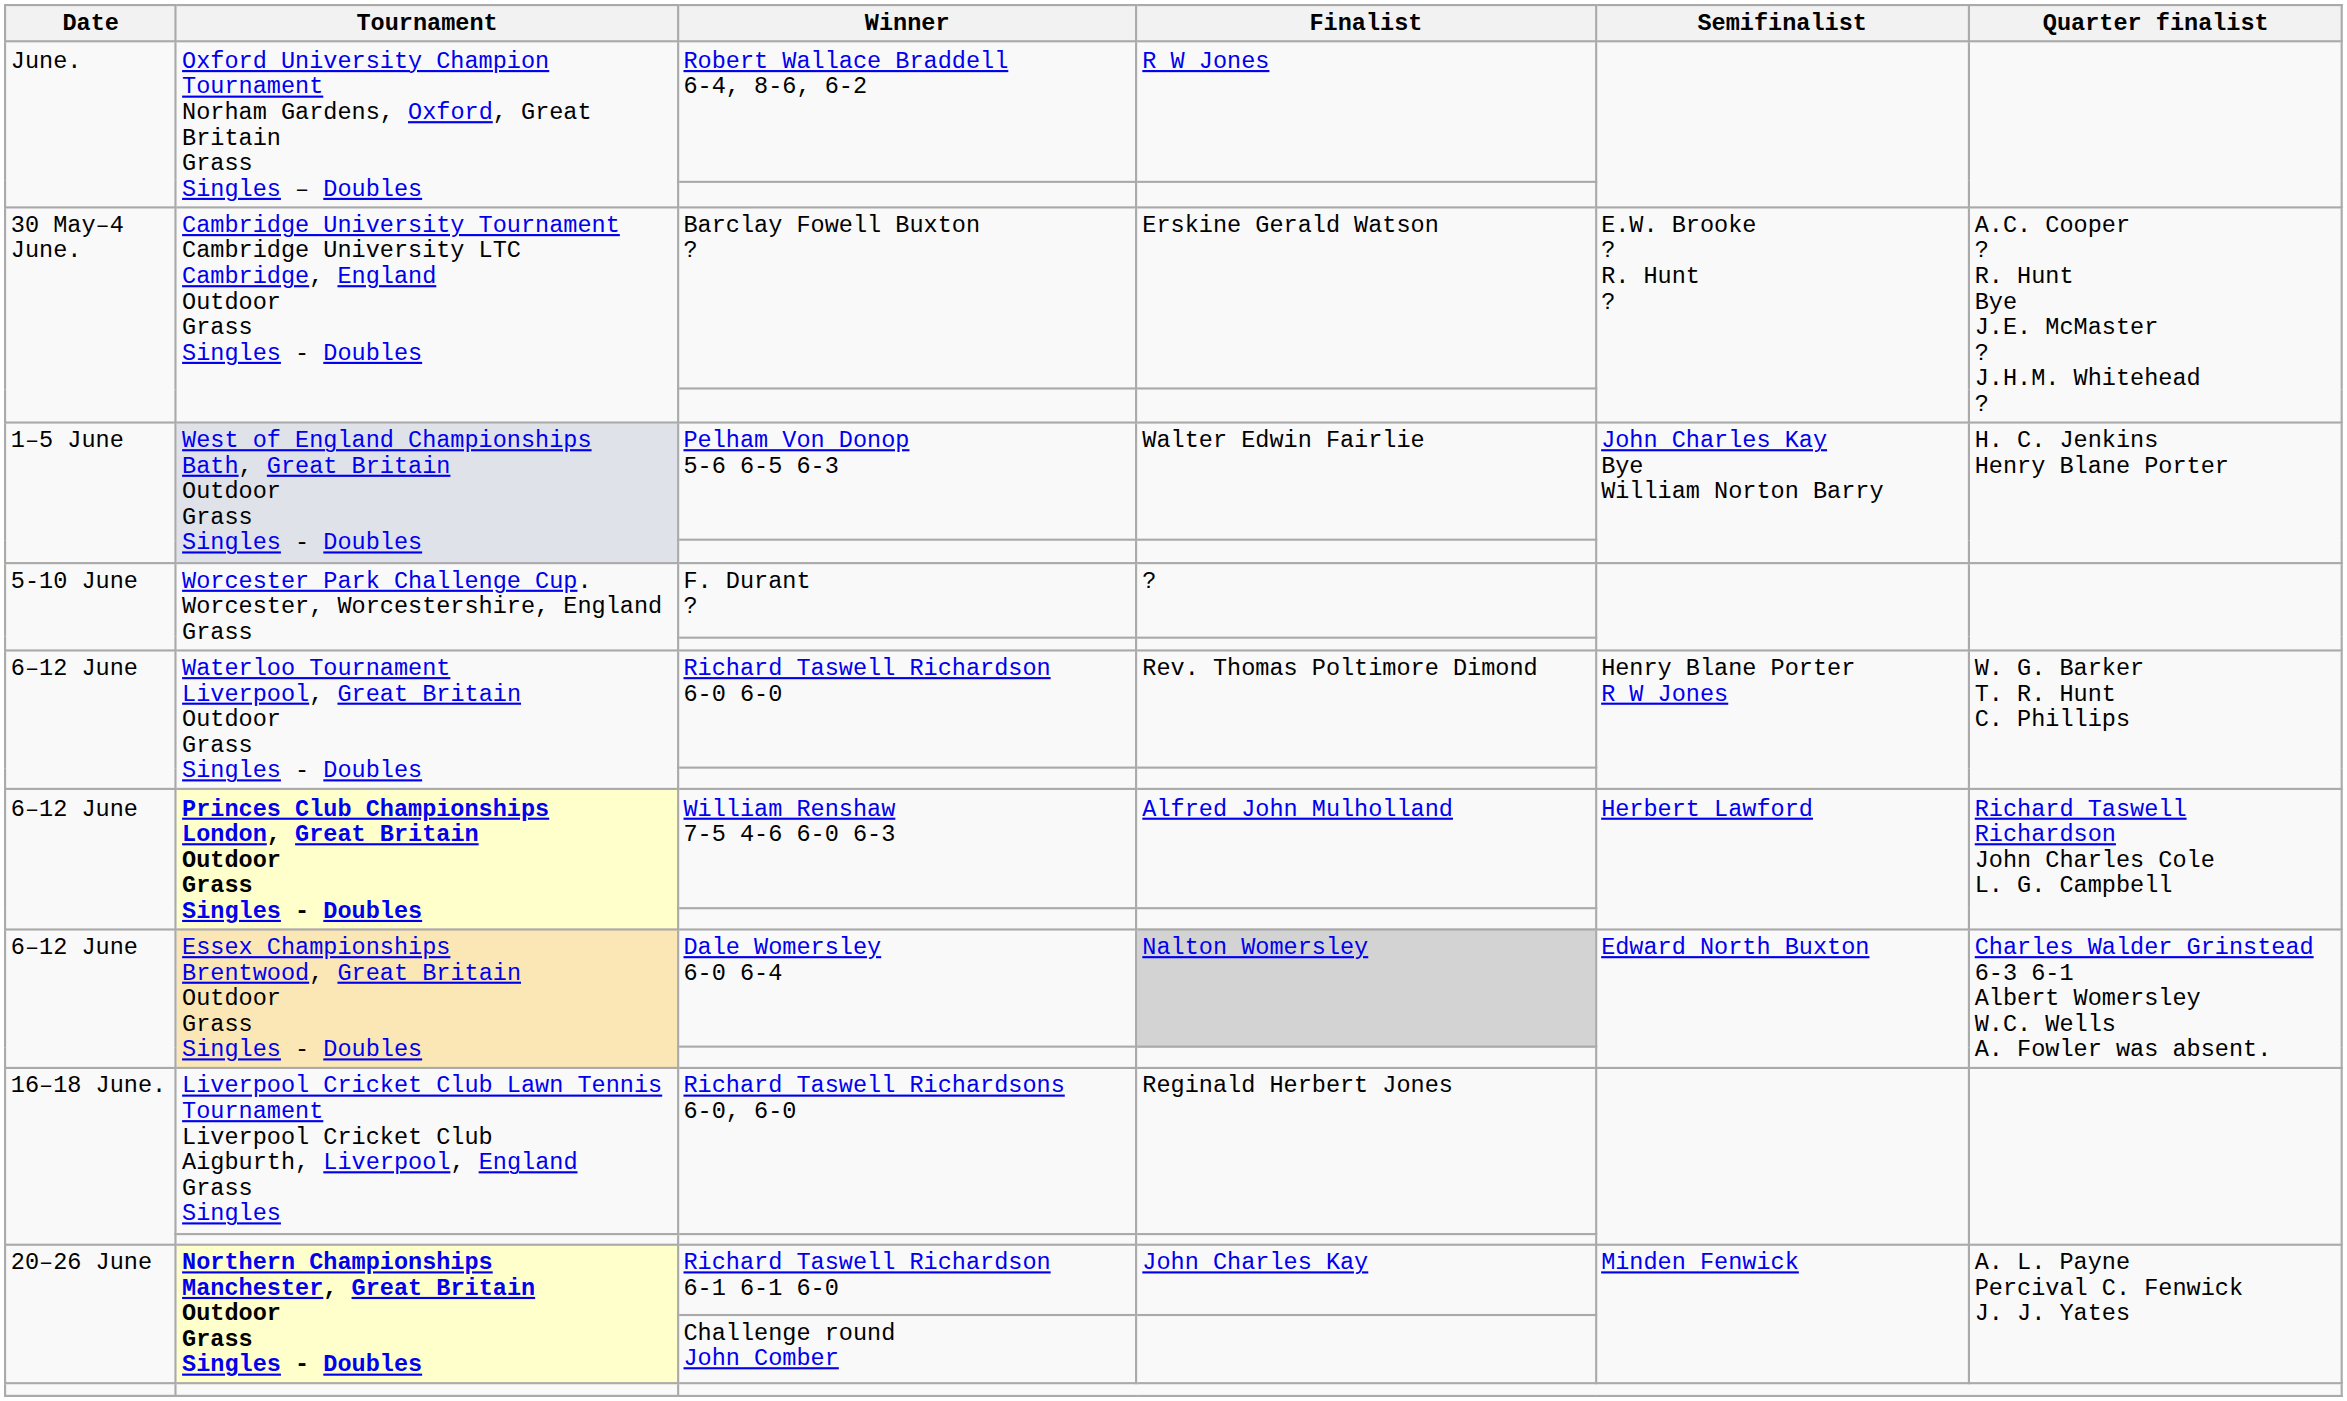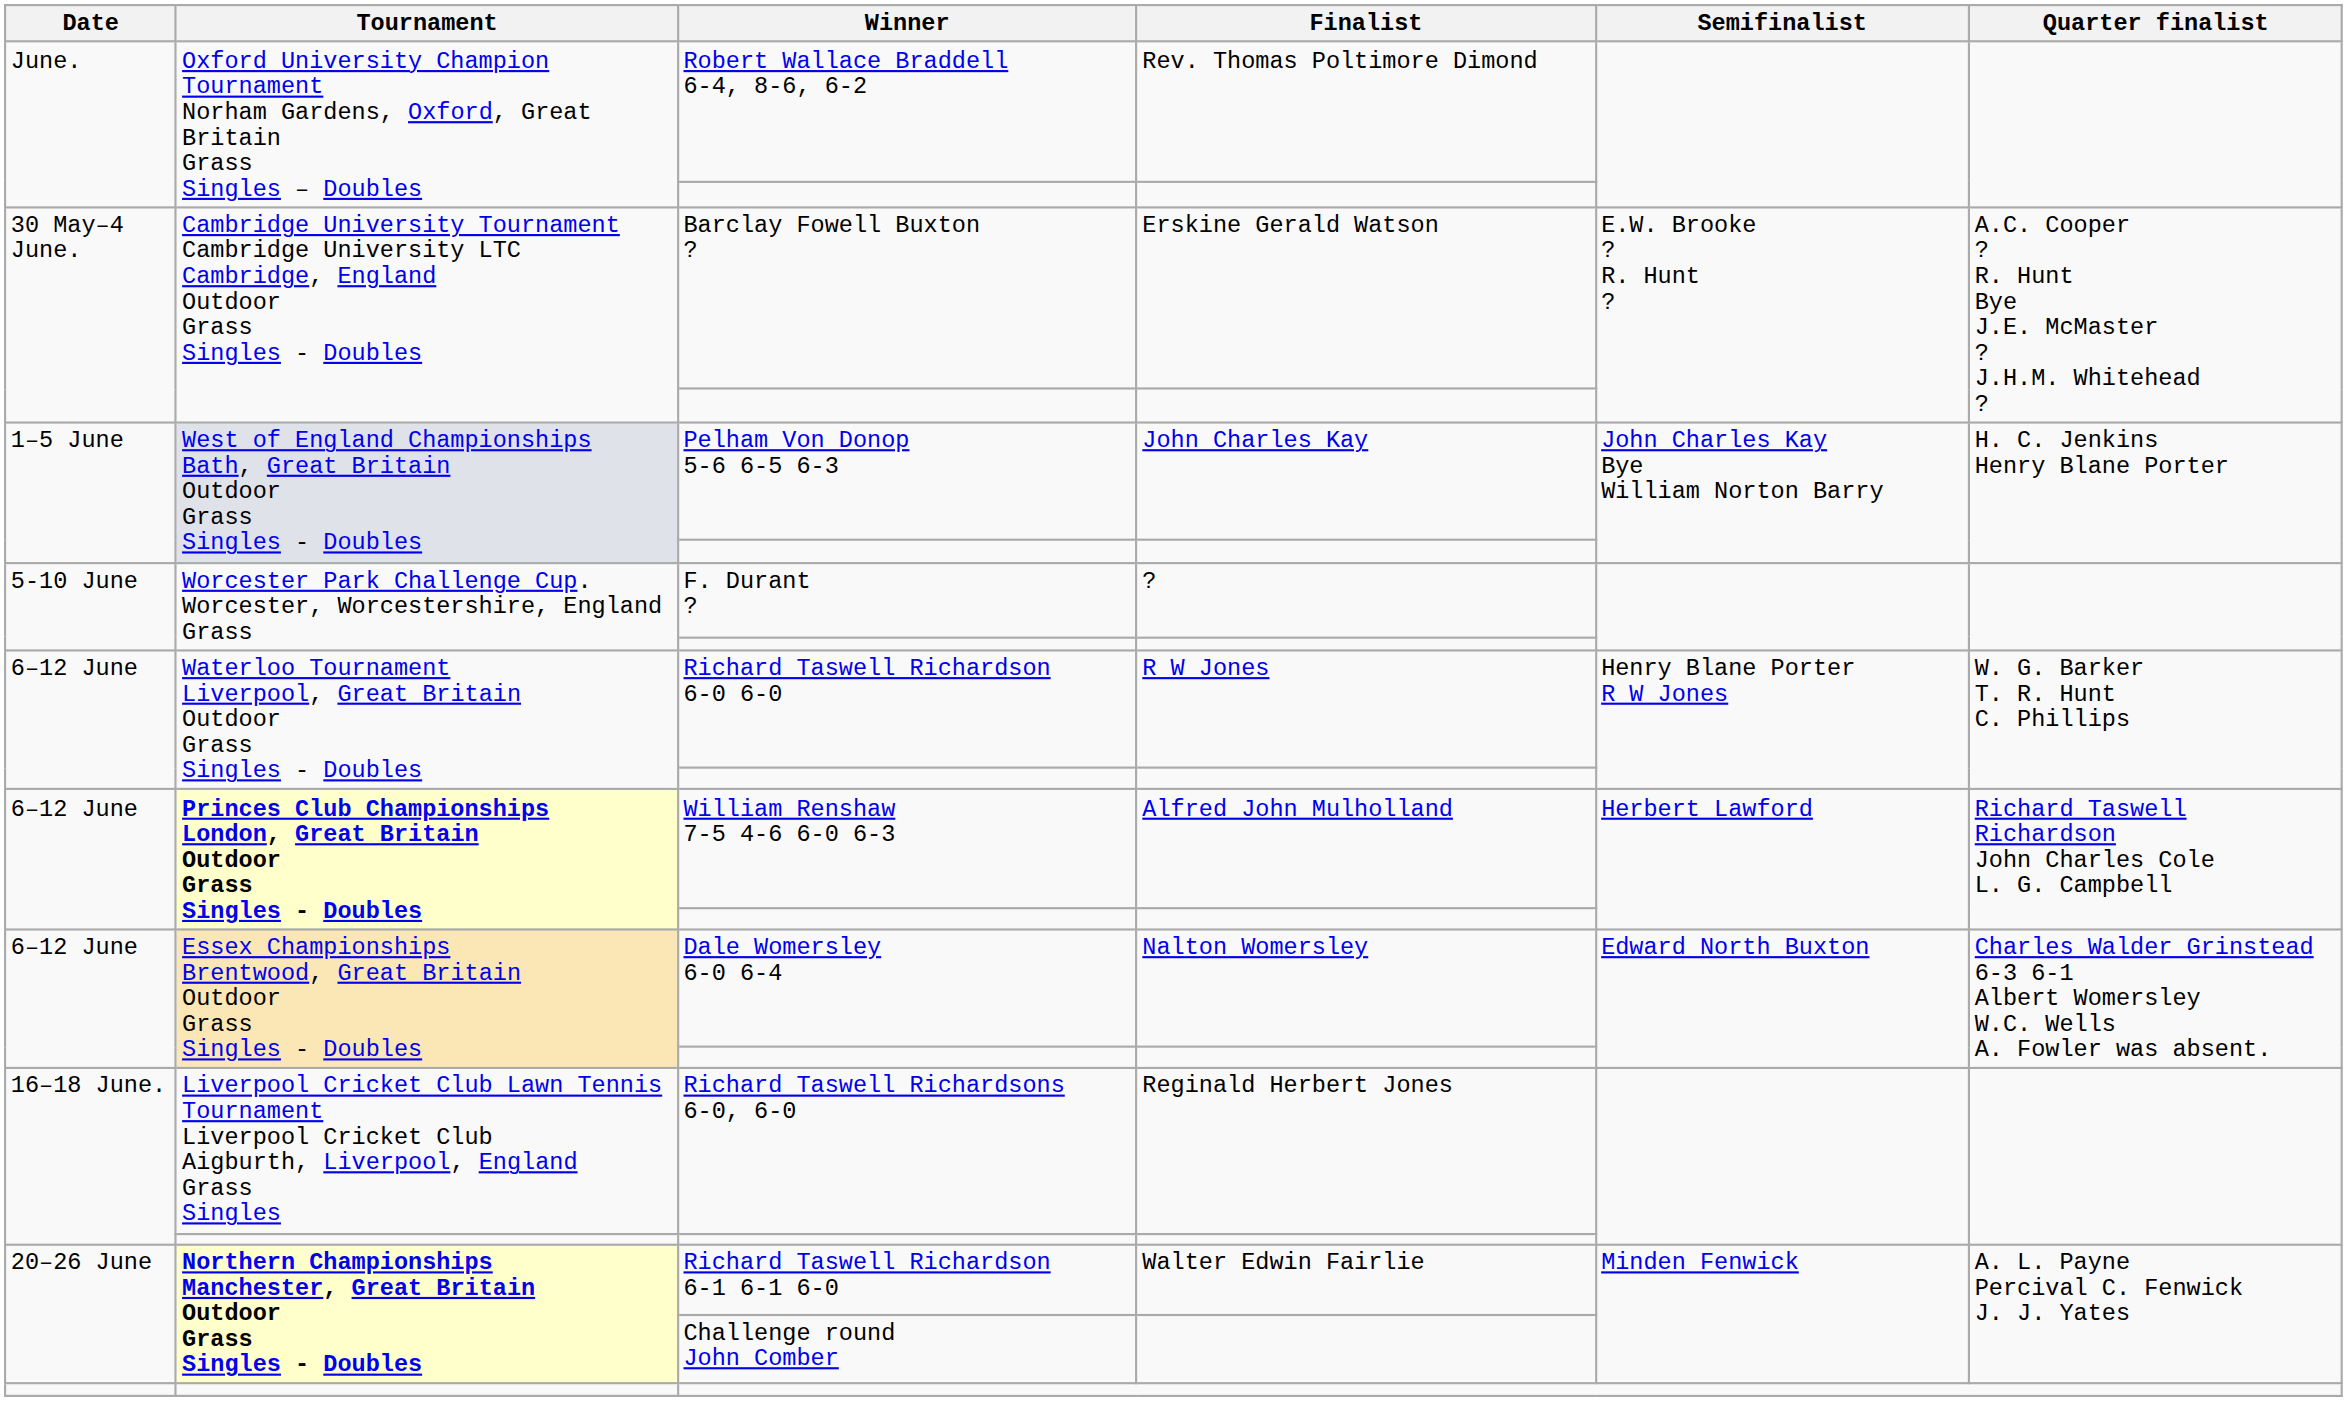Robert Wallace Braddell 6-4, 8-6, 6-2 | Finalist: R W Jones -> Rev. Thomas Poltimore Dimond
Pelham Von Donop 5-6 6-5 6-3 | Finalist: Walter Edwin Fairlie -> John Charles Kay
Richard Taswell Richardson 6-0 6-0 | Finalist: Rev. Thomas Poltimore Dimond -> R W Jones
Dale Womersley 6-0 6-4 | Finalist: lightgrey background -> no background
Richard Taswell Richardson 6-1 6-1 6-0 | Finalist: John Charles Kay -> Walter Edwin Fairlie
